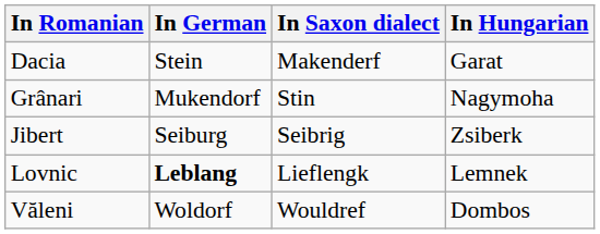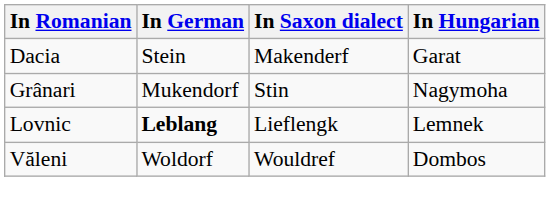- row: Jibert | Seiburg | Seibrig | Zsiberk
